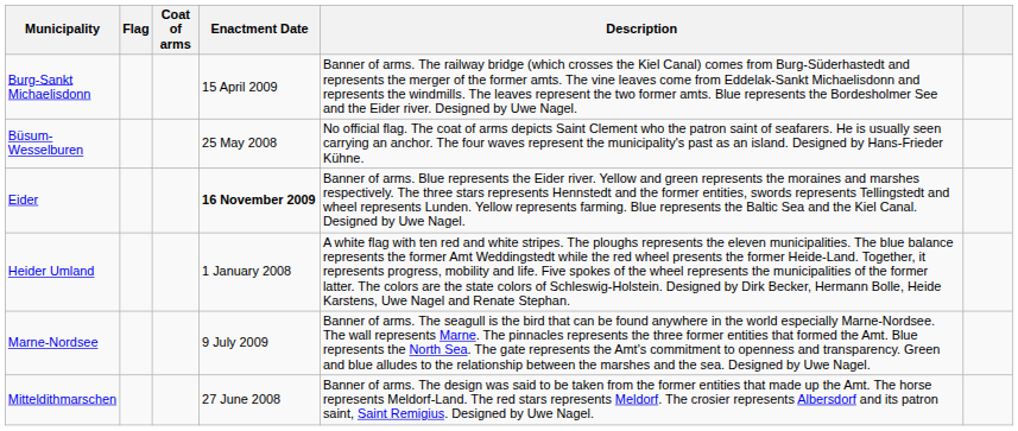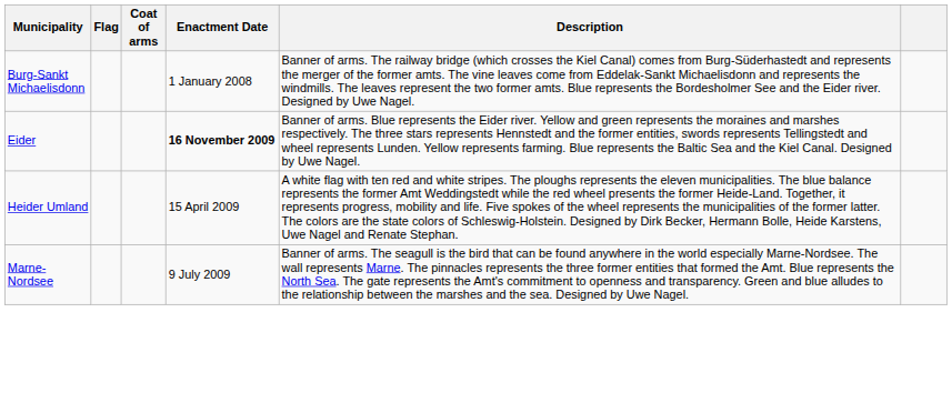Burg-Sankt Michaelisdonn | Enactment Date: 15 April 2009 -> 1 January 2008
- row: Büsum-Wesselburen | 25 May 2008 | No official flag. The coat of arms depicts Saint Clement who the patron saint of seafarers. He is usually seen carrying an anchor. The four waves represent the municipality's past as an island. Designed by Hans-Frieder Kühne.
Heider Umland | Enactment Date: 1 January 2008 -> 15 April 2009
- row: Mitteldithmarschen | 27 June 2008 | Banner of arms. The design was said to be taken from the former entities that made up the Amt. The horse represents Meldorf-Land. The red stars represents Meldorf. The crosier represents Albersdorf and its patron saint, Saint Remigius. Designed by Uwe Nagel.
